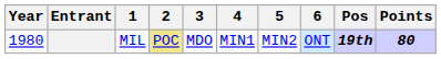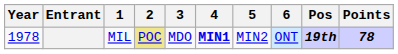MIL | Year: 1980 -> 1978
MIL | 4: normal -> bold
MIL | Points: 80 -> 78
